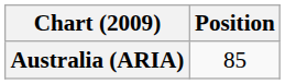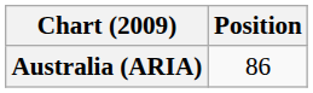Australia (ARIA) | Position: 85 -> 86
